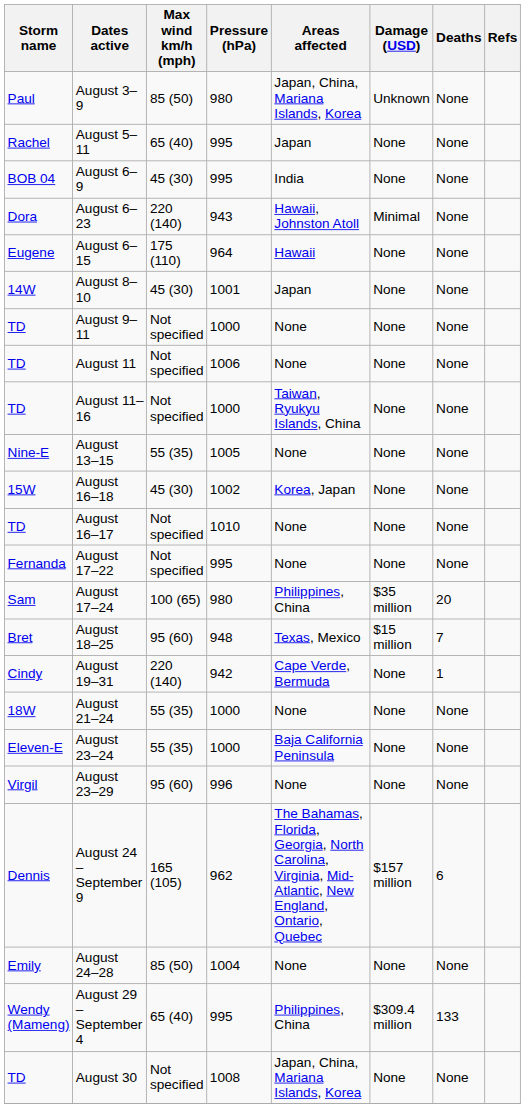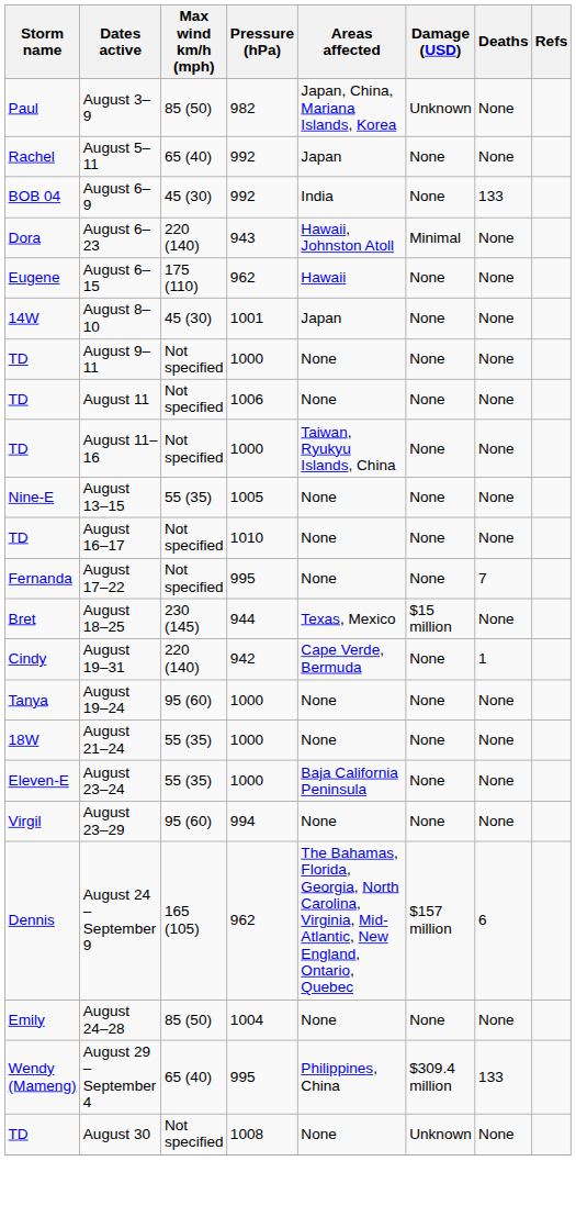August 3–9 | Pressure (hPa): 980 -> 982
August 5–11 | Pressure (hPa): 995 -> 992
August 6–9 | Pressure (hPa): 995 -> 992
August 6–9 | Deaths: None -> 133
August 6–15 | Pressure (hPa): 964 -> 962
- row: 15W | August 16–18 | 45 (30) | 1002 | Korea, Japan | None | None
August 17–22 | Deaths: None -> 7
- row: Sam | August 17–24 | 100 (65) | 980 | Philippines, China | $35 million | 20
August 18–25 | Max wind km/h (mph): 95 (60) -> 230 (145)
August 18–25 | Pressure (hPa): 948 -> 944
August 18–25 | Deaths: 7 -> None
+ row: Tanya | August 19–24 | 95 (60) | 1000 | None | None | None
August 23–29 | Pressure (hPa): 996 -> 994
August 30 | Areas affected: Japan, China, Mariana Islands, Korea -> None
August 30 | Damage (USD): None -> Unknown
